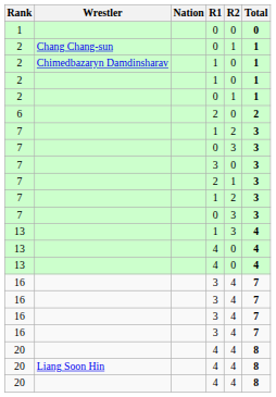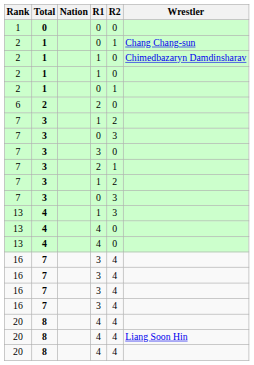columns swapped: Wrestler <-> Total
